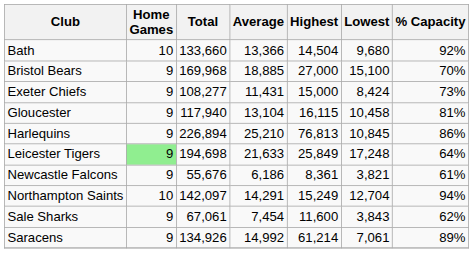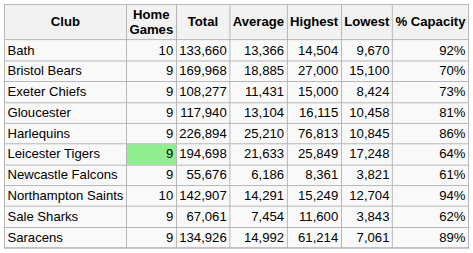Bath | Lowest: 9,680 -> 9,670
Northampton Saints | Total: 142,097 -> 142,907
